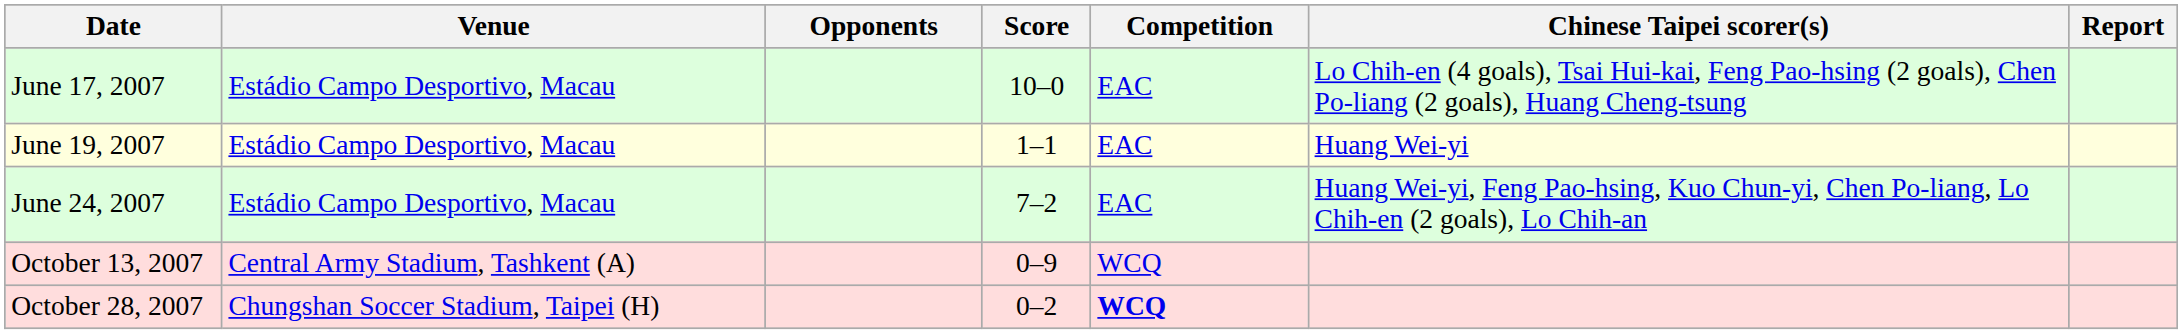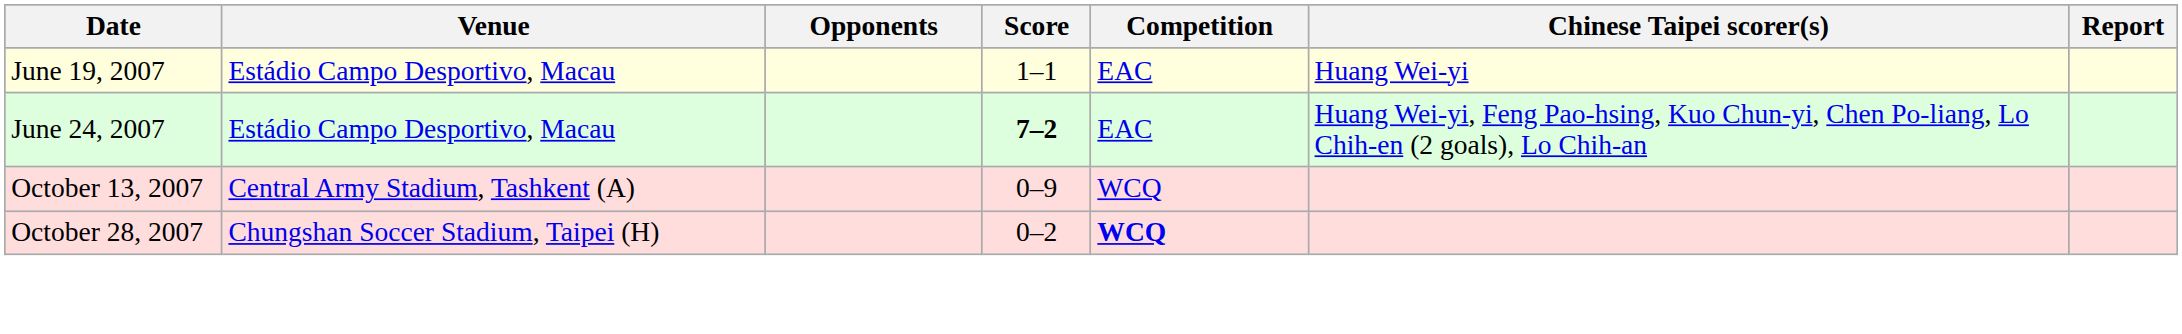- row: June 17, 2007 | Estádio Campo Desportivo, Macau | 10–0 | EAC | Lo Chih-en (4 goals), Tsai Hui-kai, Feng Pao-hsing (2 goals), Chen Po-liang (2 goals), Huang Cheng-tsung
June 24, 2007 | Score: normal -> bold
